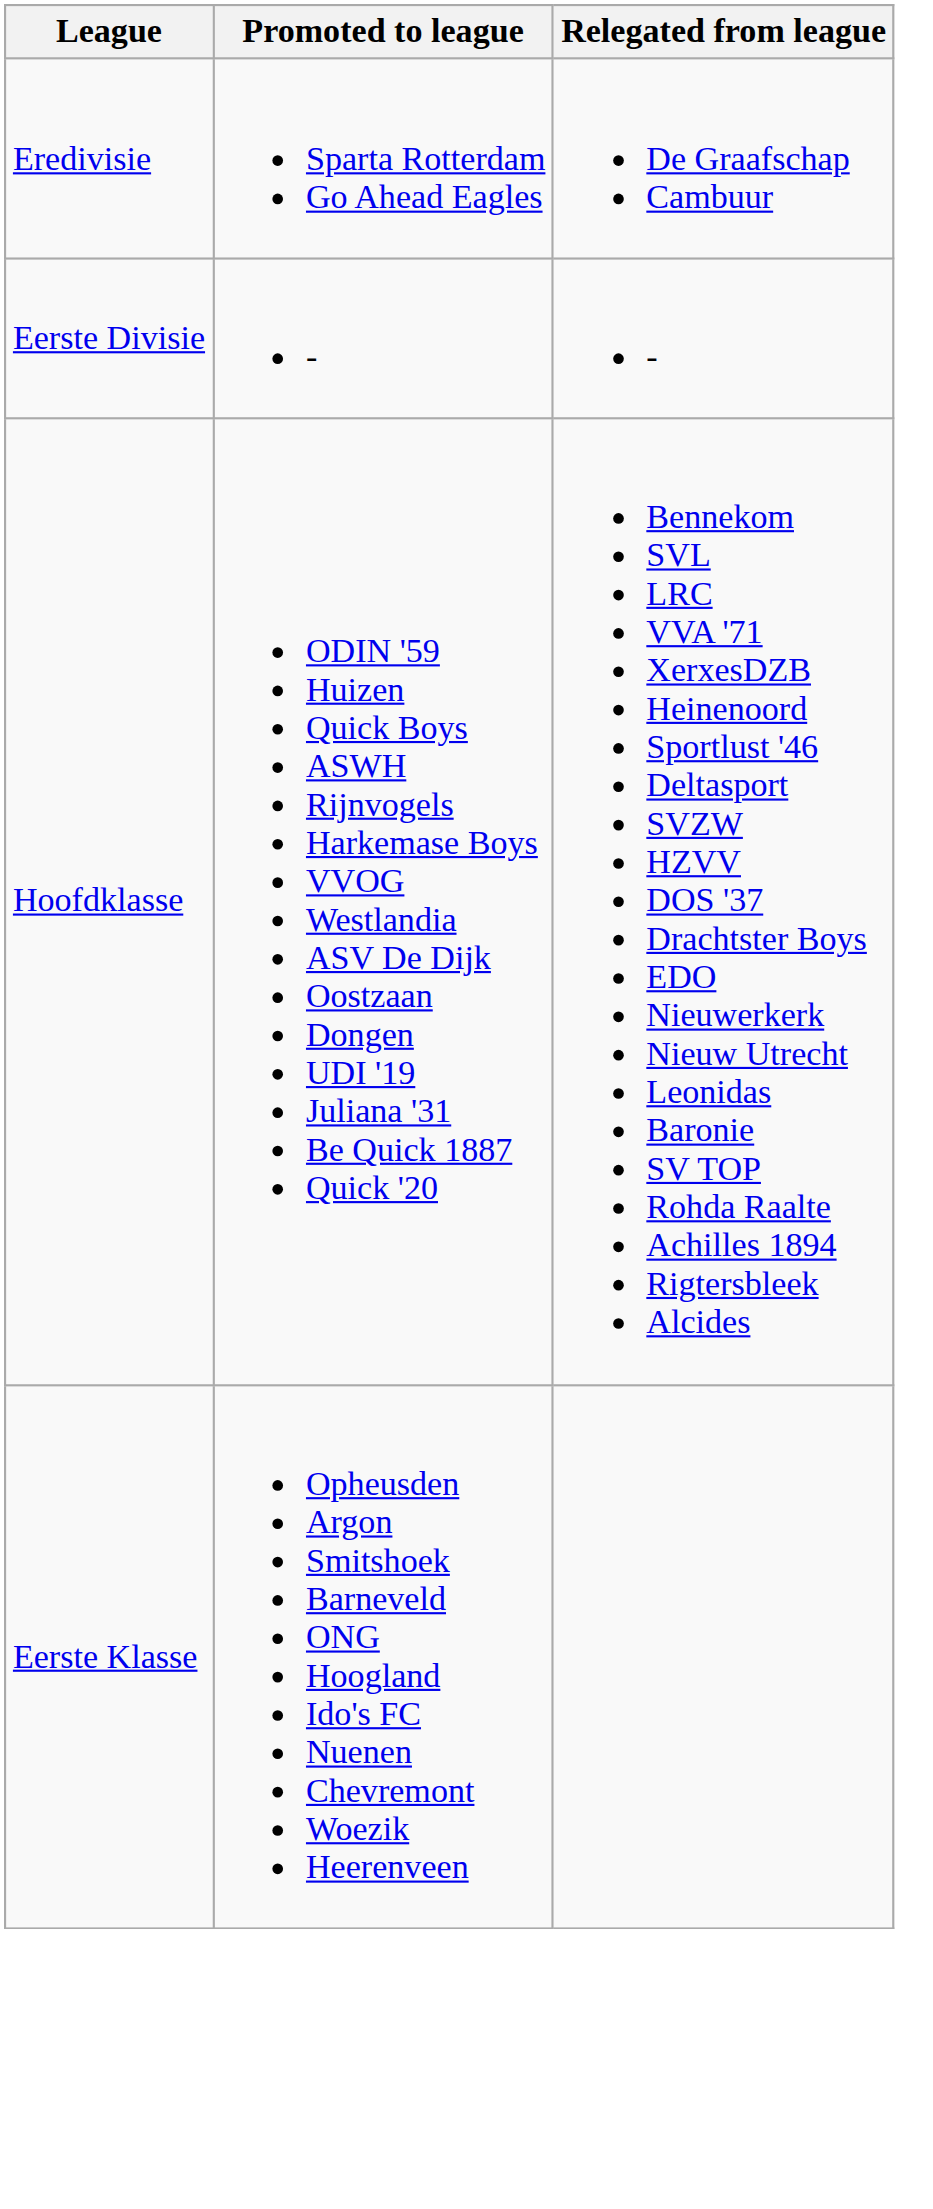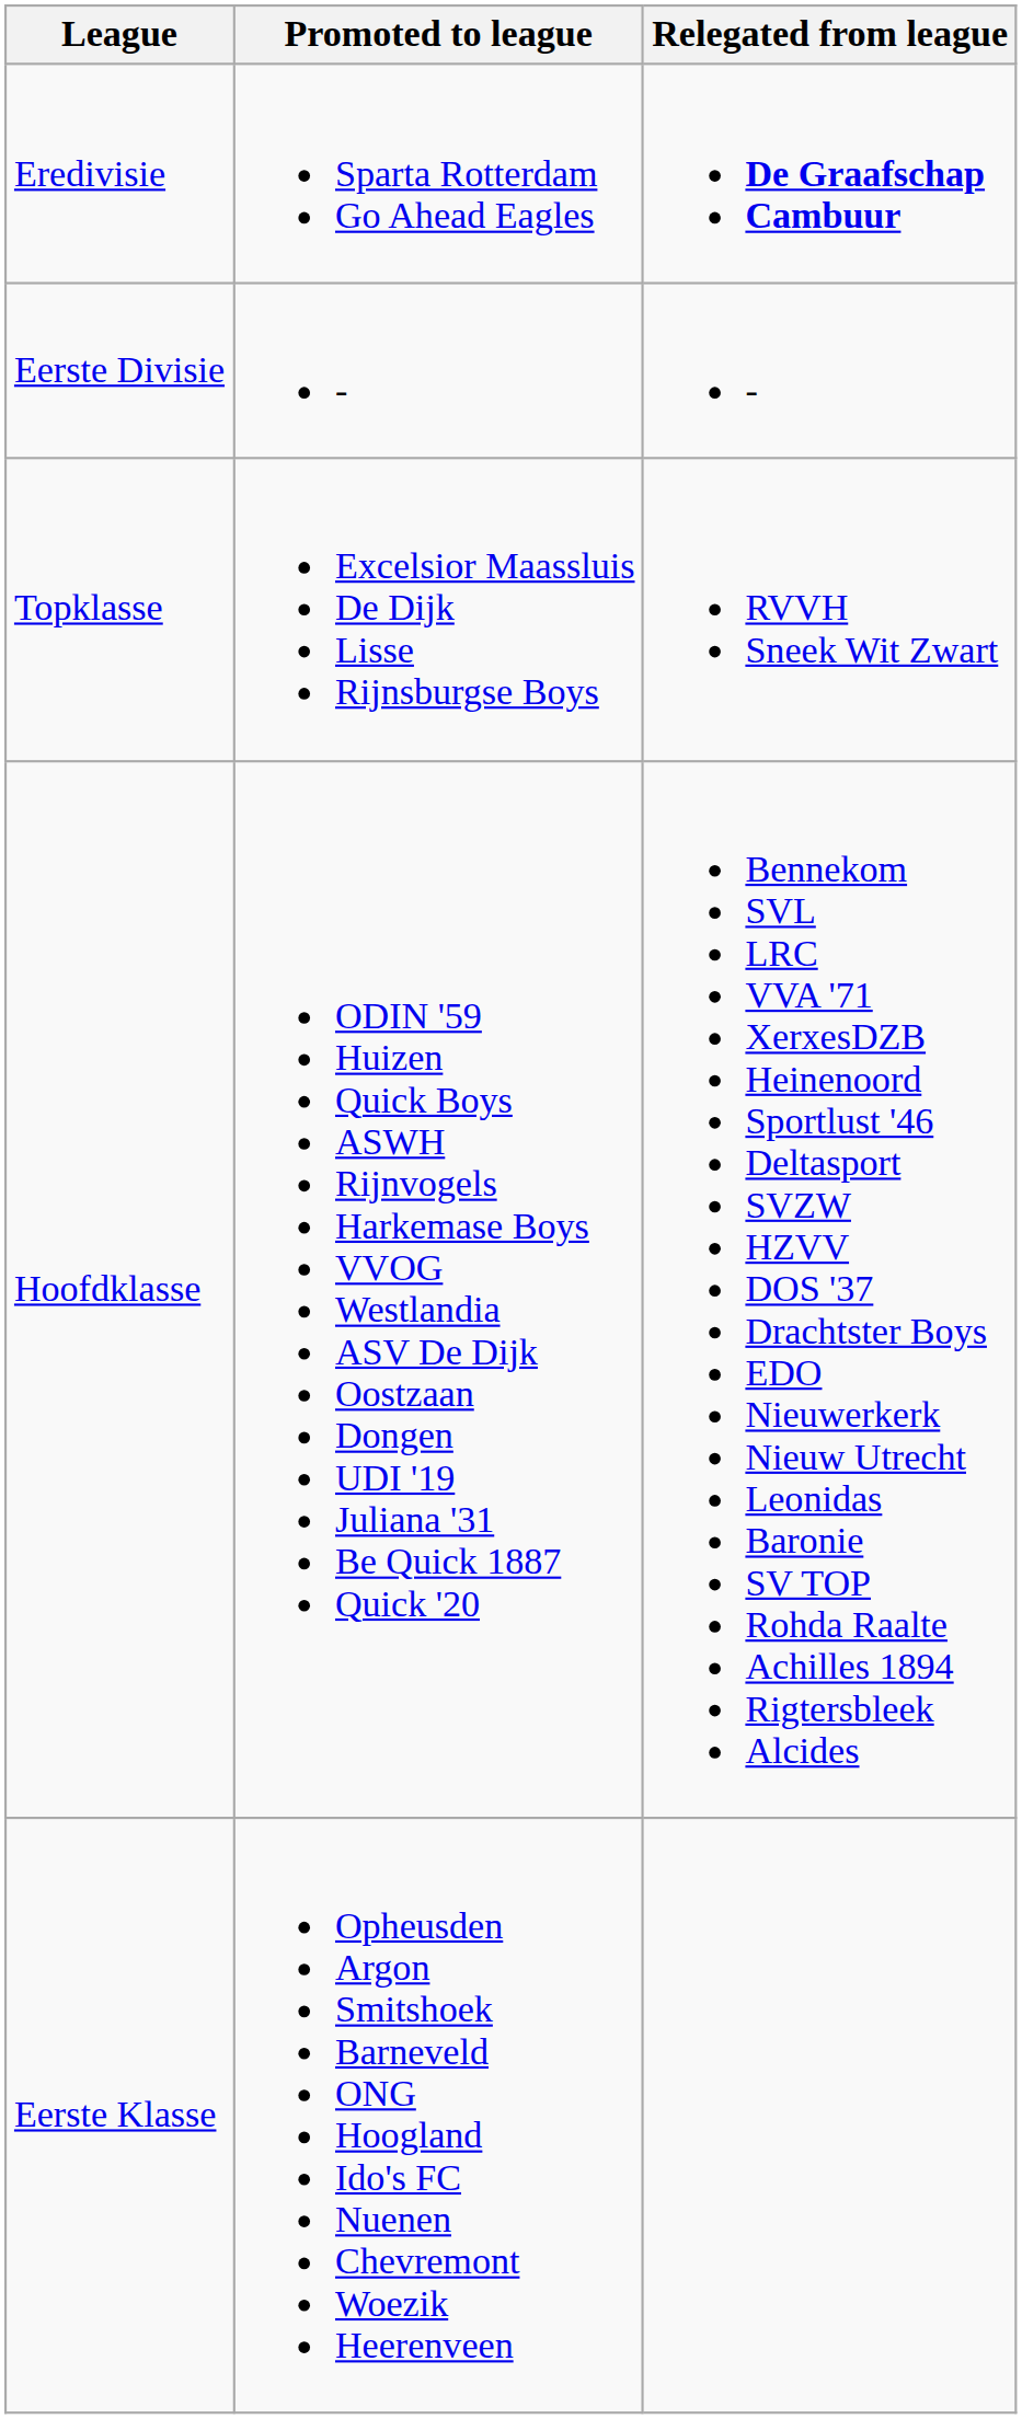Eredivisie | Relegated from league: normal -> bold
+ row: Topklasse | Excelsior Maassluis De Dijk Lisse Rijnsburgse Boys | RVVH Sneek Wit Zwart
